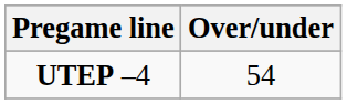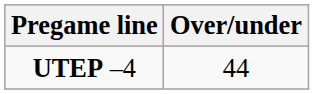UTEP –4 | Over/under: 54 -> 44
